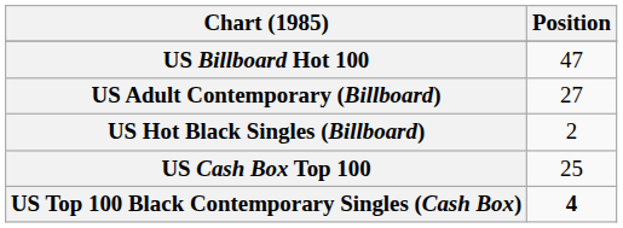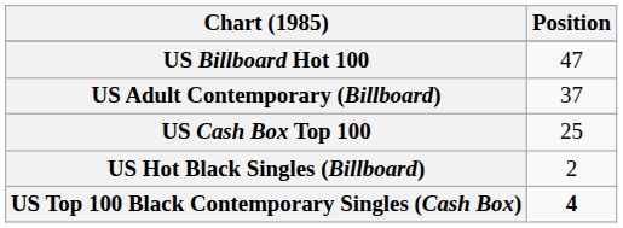US Adult Contemporary (Billboard) | Position: 27 -> 37
rows swapped: US Hot Black Singles (Billboard) <-> US Cash Box Top 100
